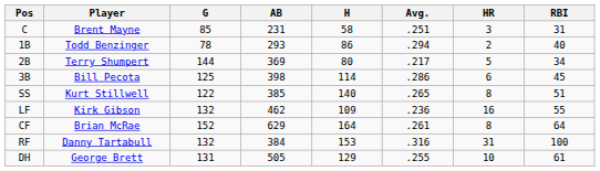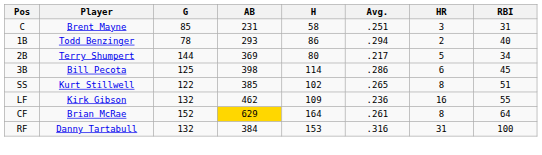SS | H: 140 -> 102
CF | AB: no background -> gold background
- row: DH | George Brett | 131 | 505 | 129 | .255 | 10 | 61
